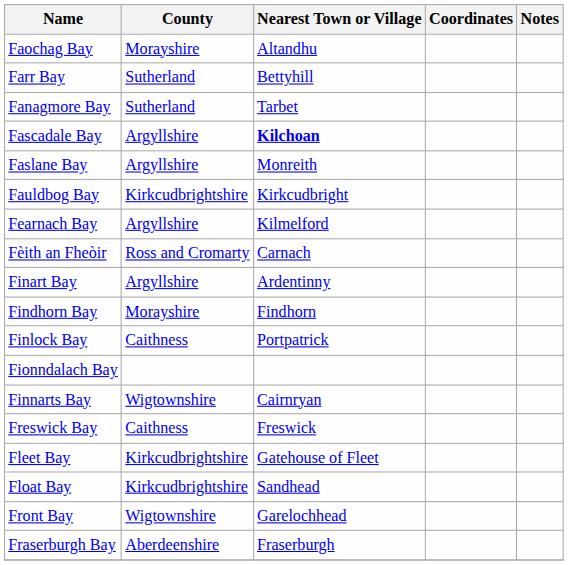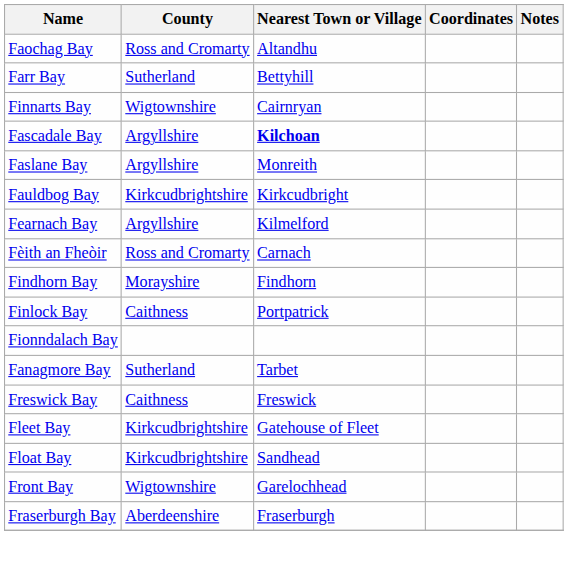Faochag Bay | County: Morayshire -> Ross and Cromarty
rows swapped: Fanagmore Bay <-> Finnarts Bay
- row: Finart Bay | Argyllshire | Ardentinny
